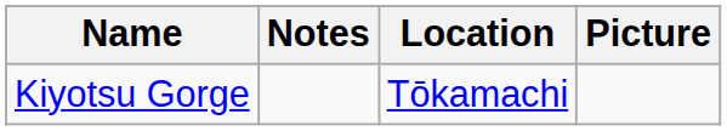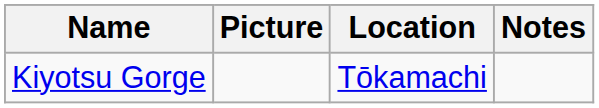columns swapped: Picture <-> Notes
